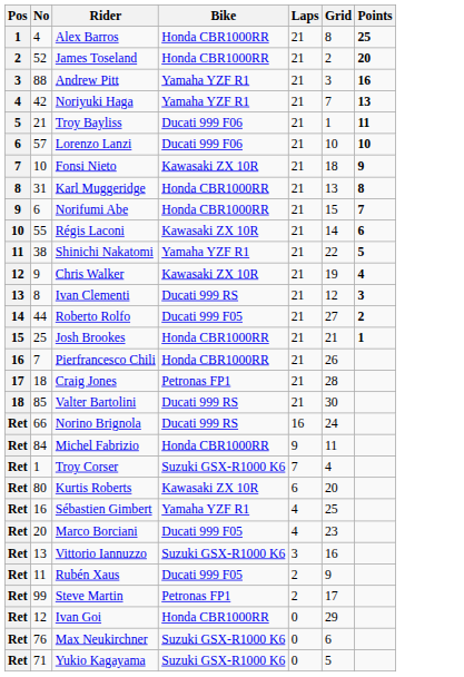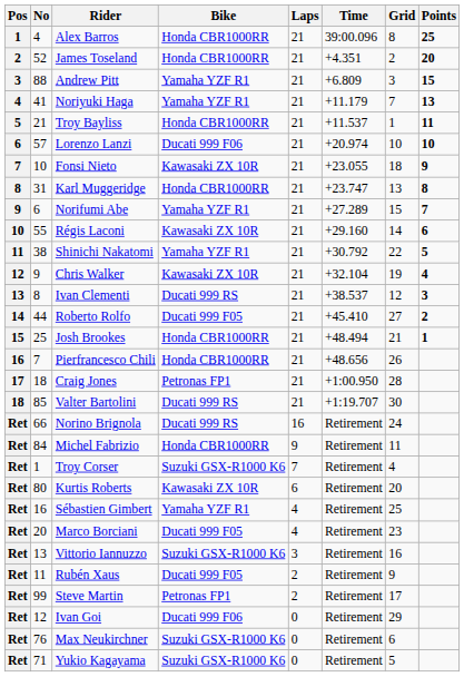+ column: Time | 39:00.096 | +4.351 | +6.809 | +11.179 | +11.537 | +20.974 | +23.055 | +23.747 | +27.289 | +29.160 | +30.792 | +32.104 | +38.537 | +45.410 | +48.494 | +48.656 | +1:00.950 | +1:19.707 | Retirement | Retirement | Retirement | Retirement | Retirement | Retirement | Retirement | Retirement | Retirement | Retirement | Retirement | Retirement
Andrew Pitt | Points: 16 -> 15
Noriyuki Haga | No: 42 -> 41
Troy Bayliss | Bike: Ducati 999 F06 -> Honda CBR1000RR
Norifumi Abe | Bike: Honda CBR1000RR -> Yamaha YZF R1
Ivan Goi | Bike: Honda CBR1000RR -> Ducati 999 F06
